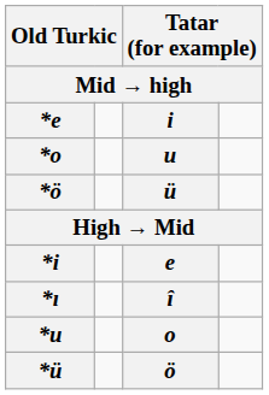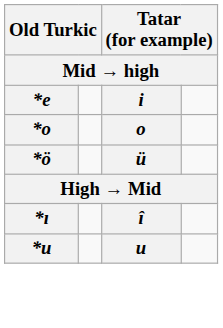*o | column 3: u -> o
- row: *i | e
*u | column 3: o -> u
- row: *ü | ö
